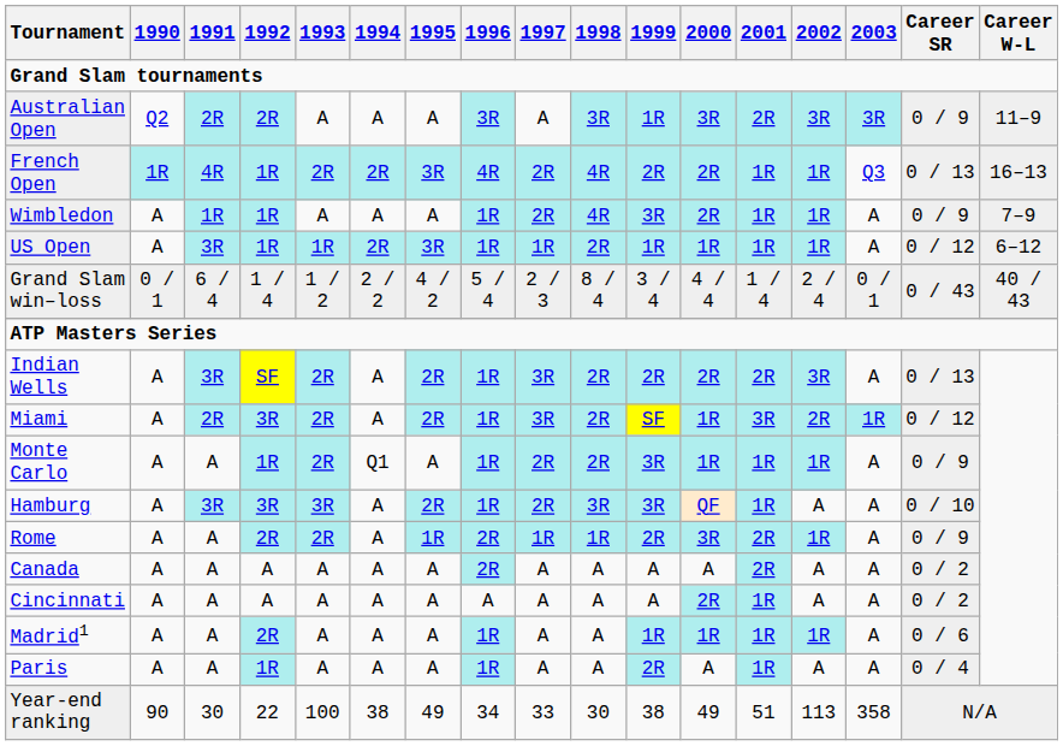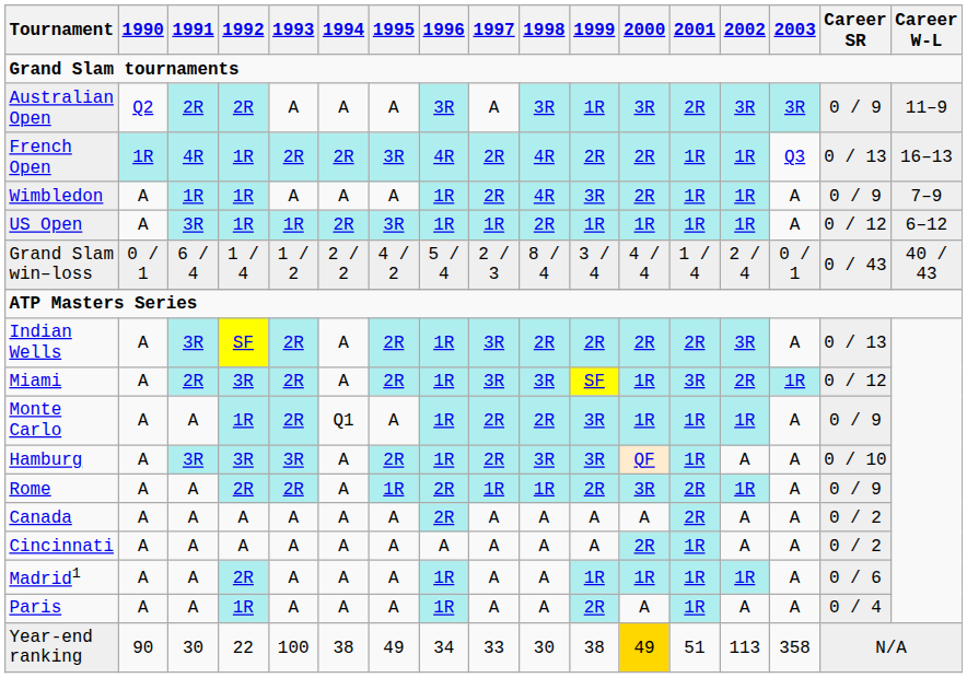Miami | 1998: 2R -> 3R
Year-end ranking | 2000: no background -> gold background
